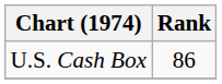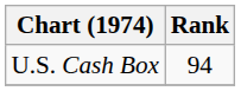U.S. Cash Box | Rank: 86 -> 94
